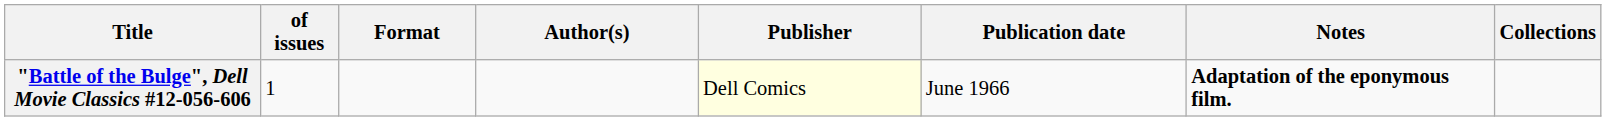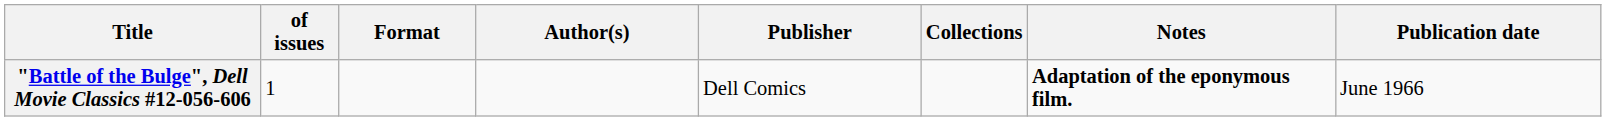columns swapped: Publication date <-> Collections
"Battle of the Bulge", Dell Movie Classics #12-056-606 | Publisher: lightyellow background -> no background
